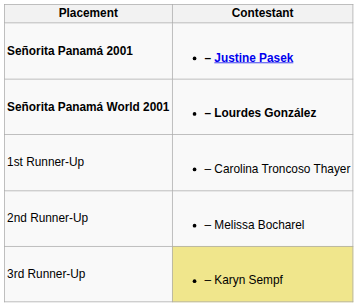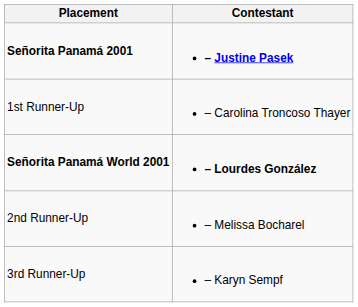rows swapped: Señorita Panamá World 2001 <-> 1st Runner-Up
3rd Runner-Up | Contestant: khaki background -> no background
